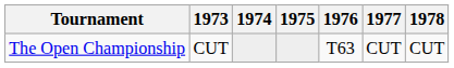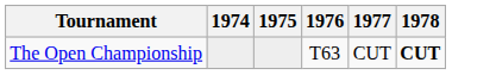- column: 1973 | CUT
The Open Championship | 1978: normal -> bold
